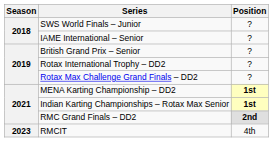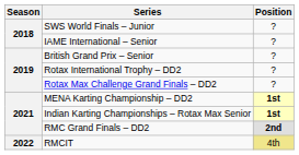RMCIT | Season: 2023 -> 2022
RMCIT | Position: no background -> khaki background
